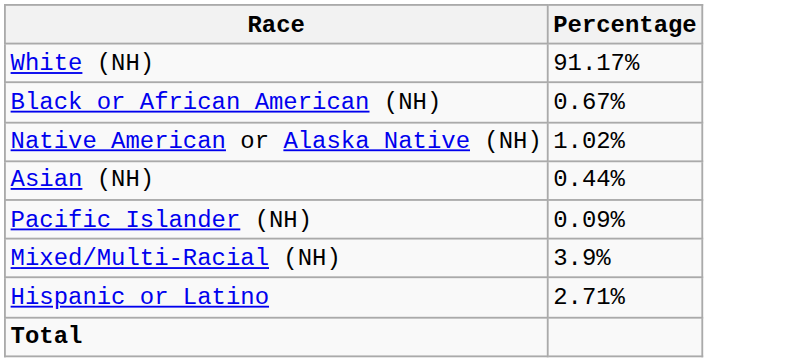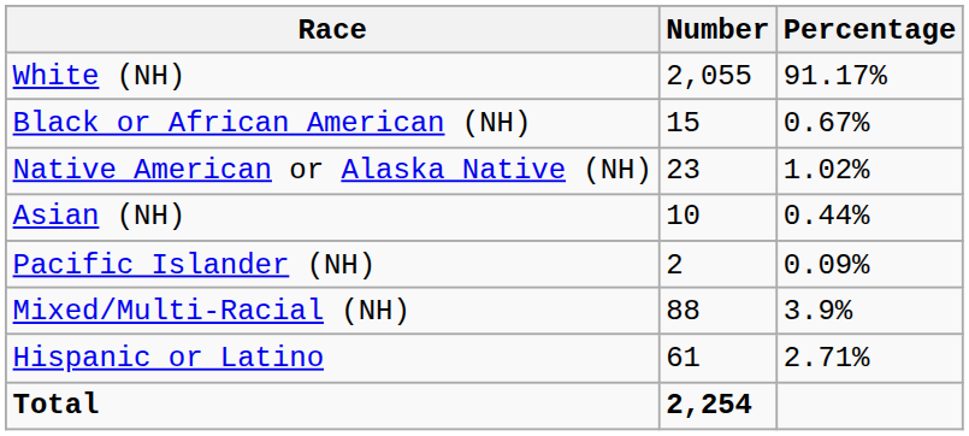+ column: Number | 2,055 | 15 | 23 | 10 | 2 | 88 | 61 | 2,254
